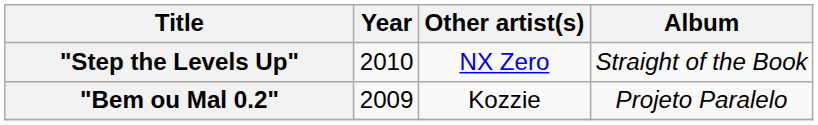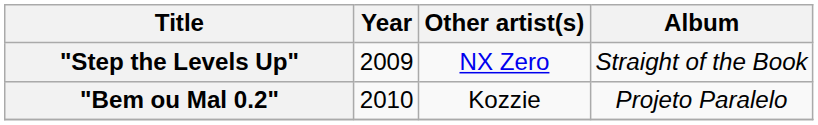"Step the Levels Up" | Year: 2010 -> 2009
"Bem ou Mal 0.2" | Year: 2009 -> 2010
